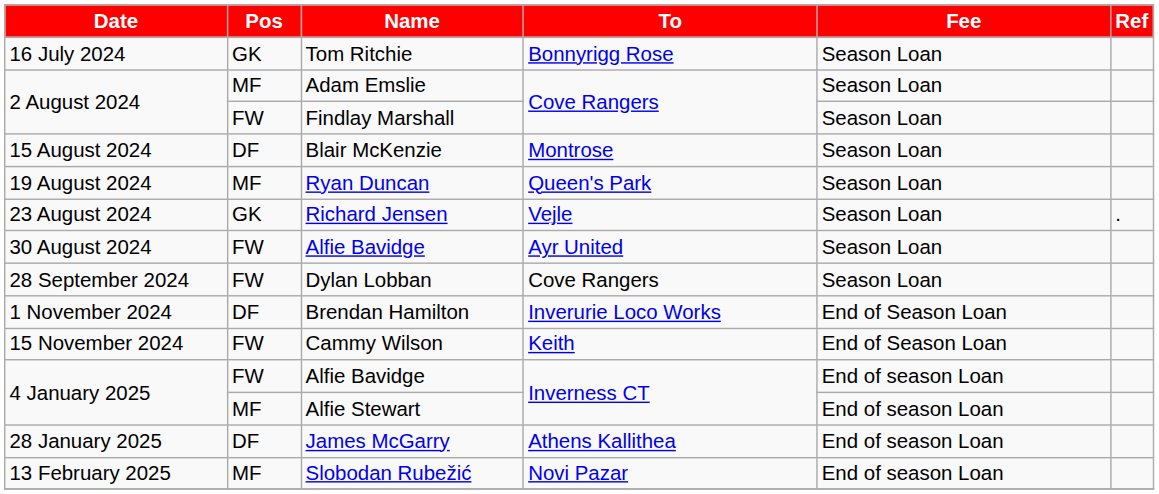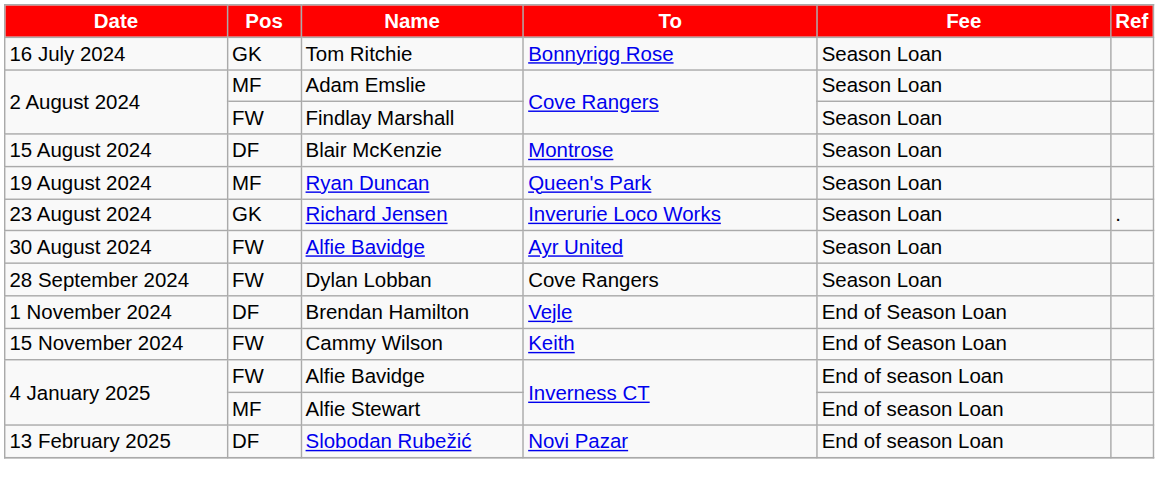Richard Jensen | To: Vejle -> Inverurie Loco Works
Brendan Hamilton | To: Inverurie Loco Works -> Vejle
- row: 28 January 2025 | DF | James McGarry | Athens Kallithea | End of season Loan
Slobodan Rubežić | Pos: MF -> DF
